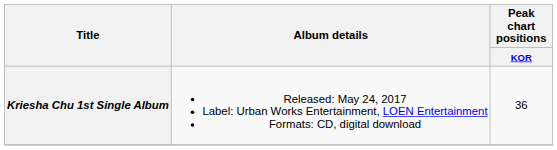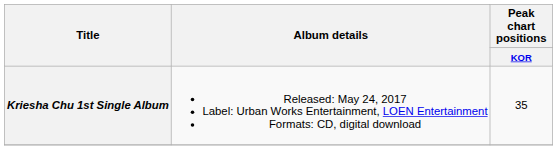Kriesha Chu 1st Single Album | Peak chart positions / KOR: 36 -> 35
